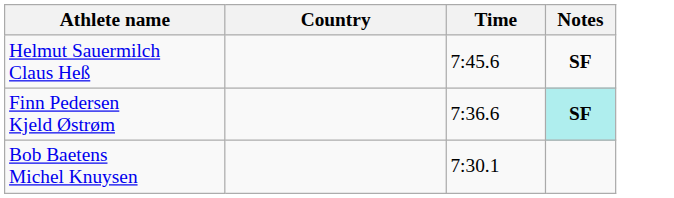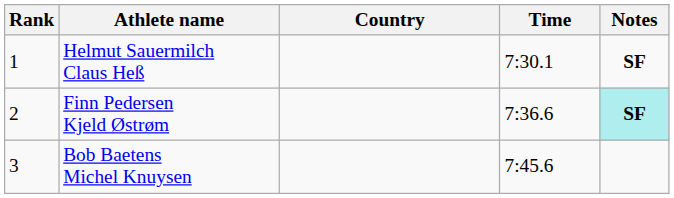+ column: Rank | 1 | 2 | 3
Helmut Sauermilch Claus Heß | Time: 7:45.6 -> 7:30.1
Bob Baetens Michel Knuysen | Time: 7:30.1 -> 7:45.6
